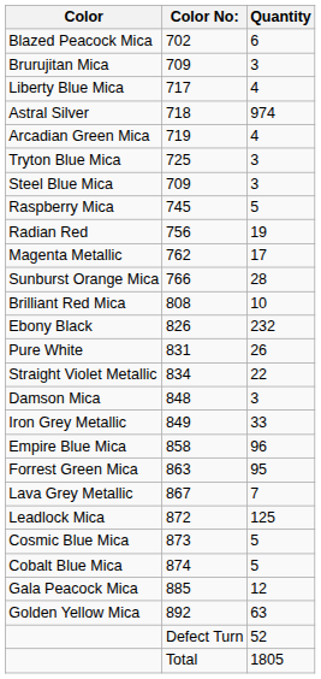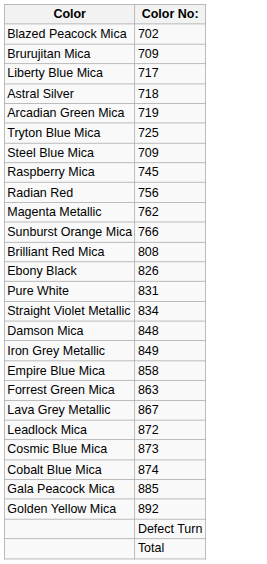- column: Quantity | 6 | 3 | 4 | 974 | 4 | 3 | 3 | 5 | 19 | 17 | 28 | 10 | 232 | 26 | 22 | 3 | 33 | 96 | 95 | 7 | 125 | 5 | 5 | 12 | 63 | 52 | 1805
